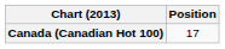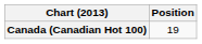Canada (Canadian Hot 100) | Position: 17 -> 19
